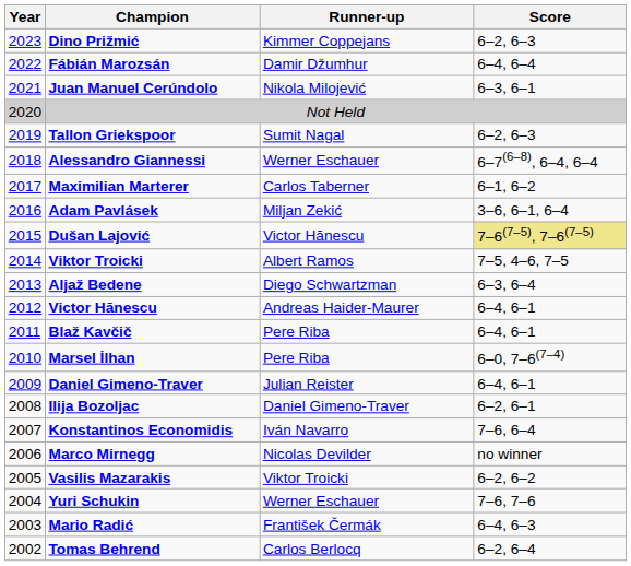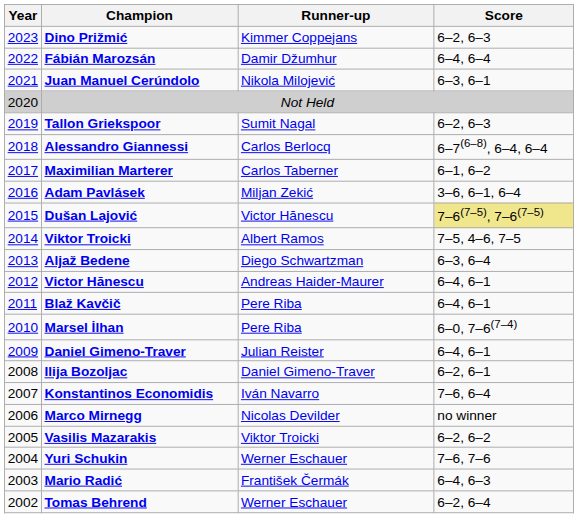Alessandro Giannessi | Runner-up: Werner Eschauer -> Carlos Berlocq
Tomas Behrend | Runner-up: Carlos Berlocq -> Werner Eschauer
